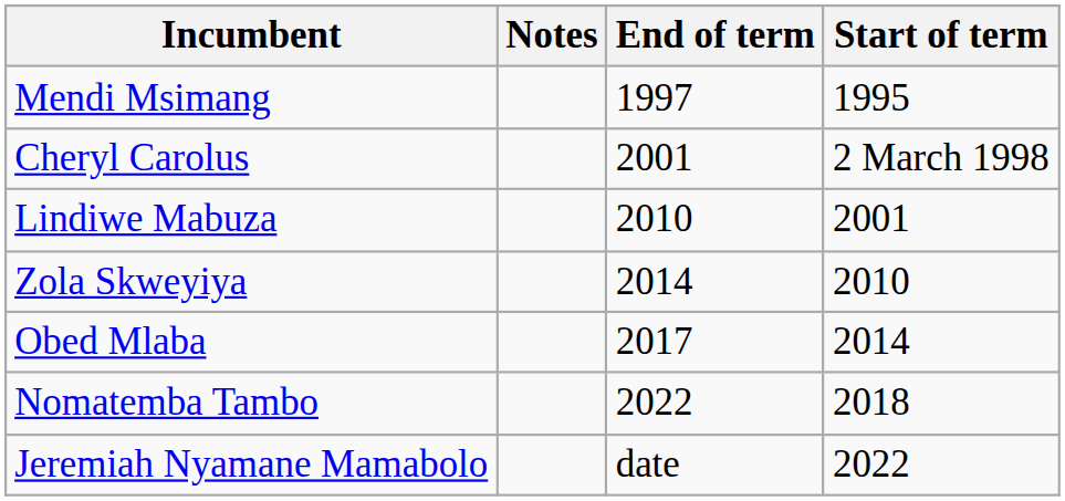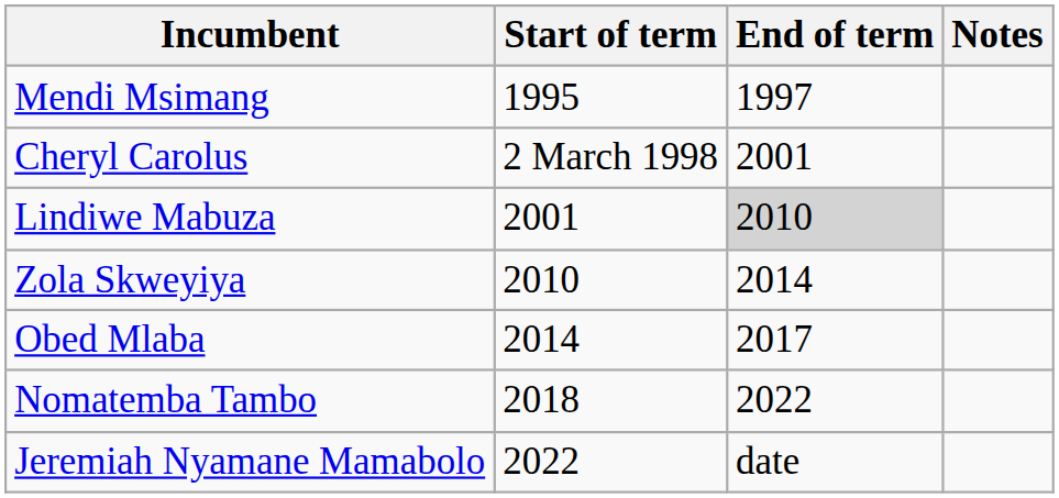columns swapped: Start of term <-> Notes
Lindiwe Mabuza | End of term: no background -> lightgrey background
